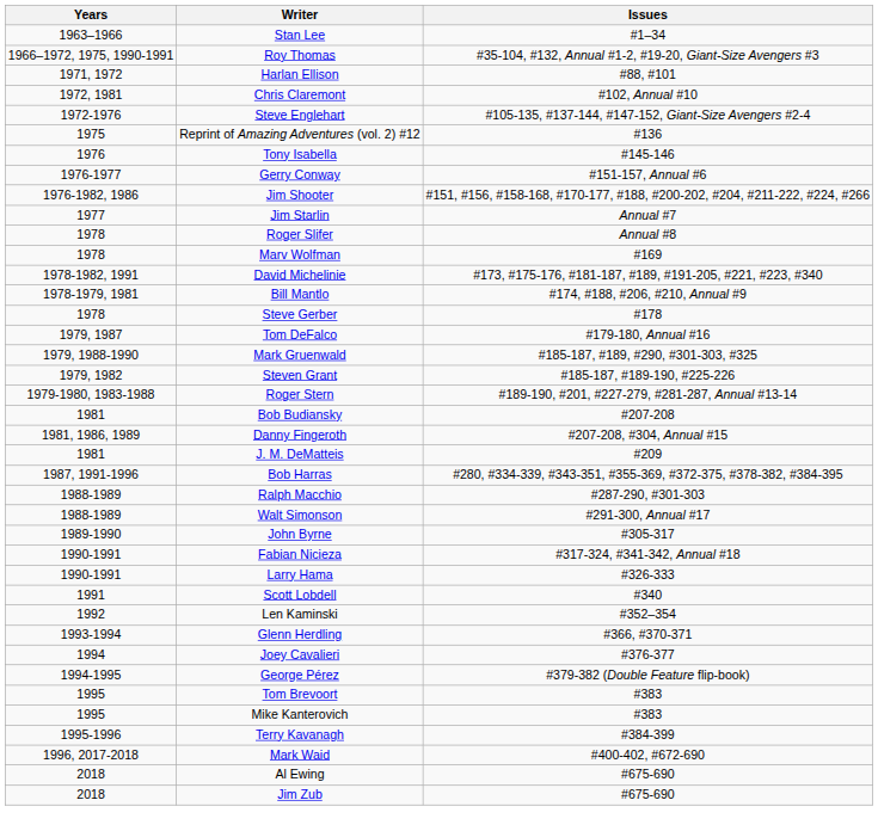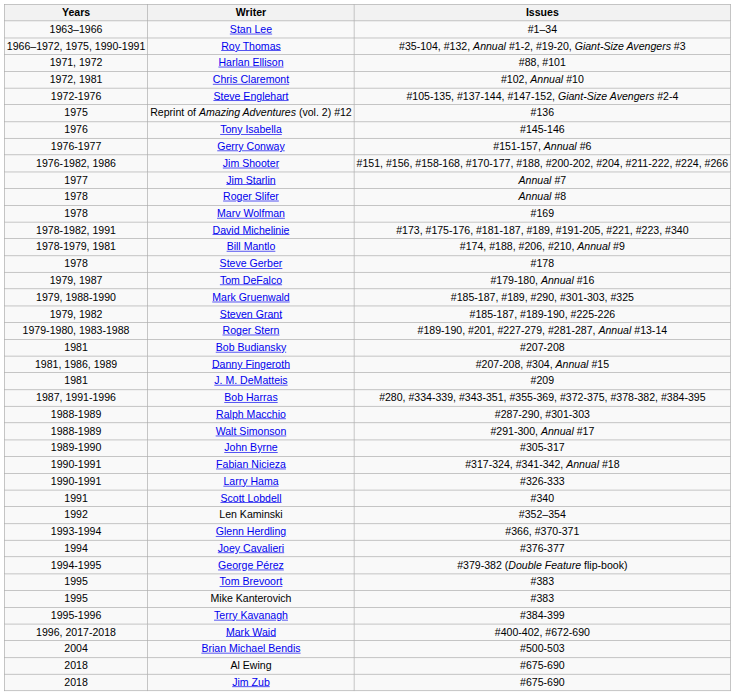+ row: 2004 | Brian Michael Bendis | #500-503
